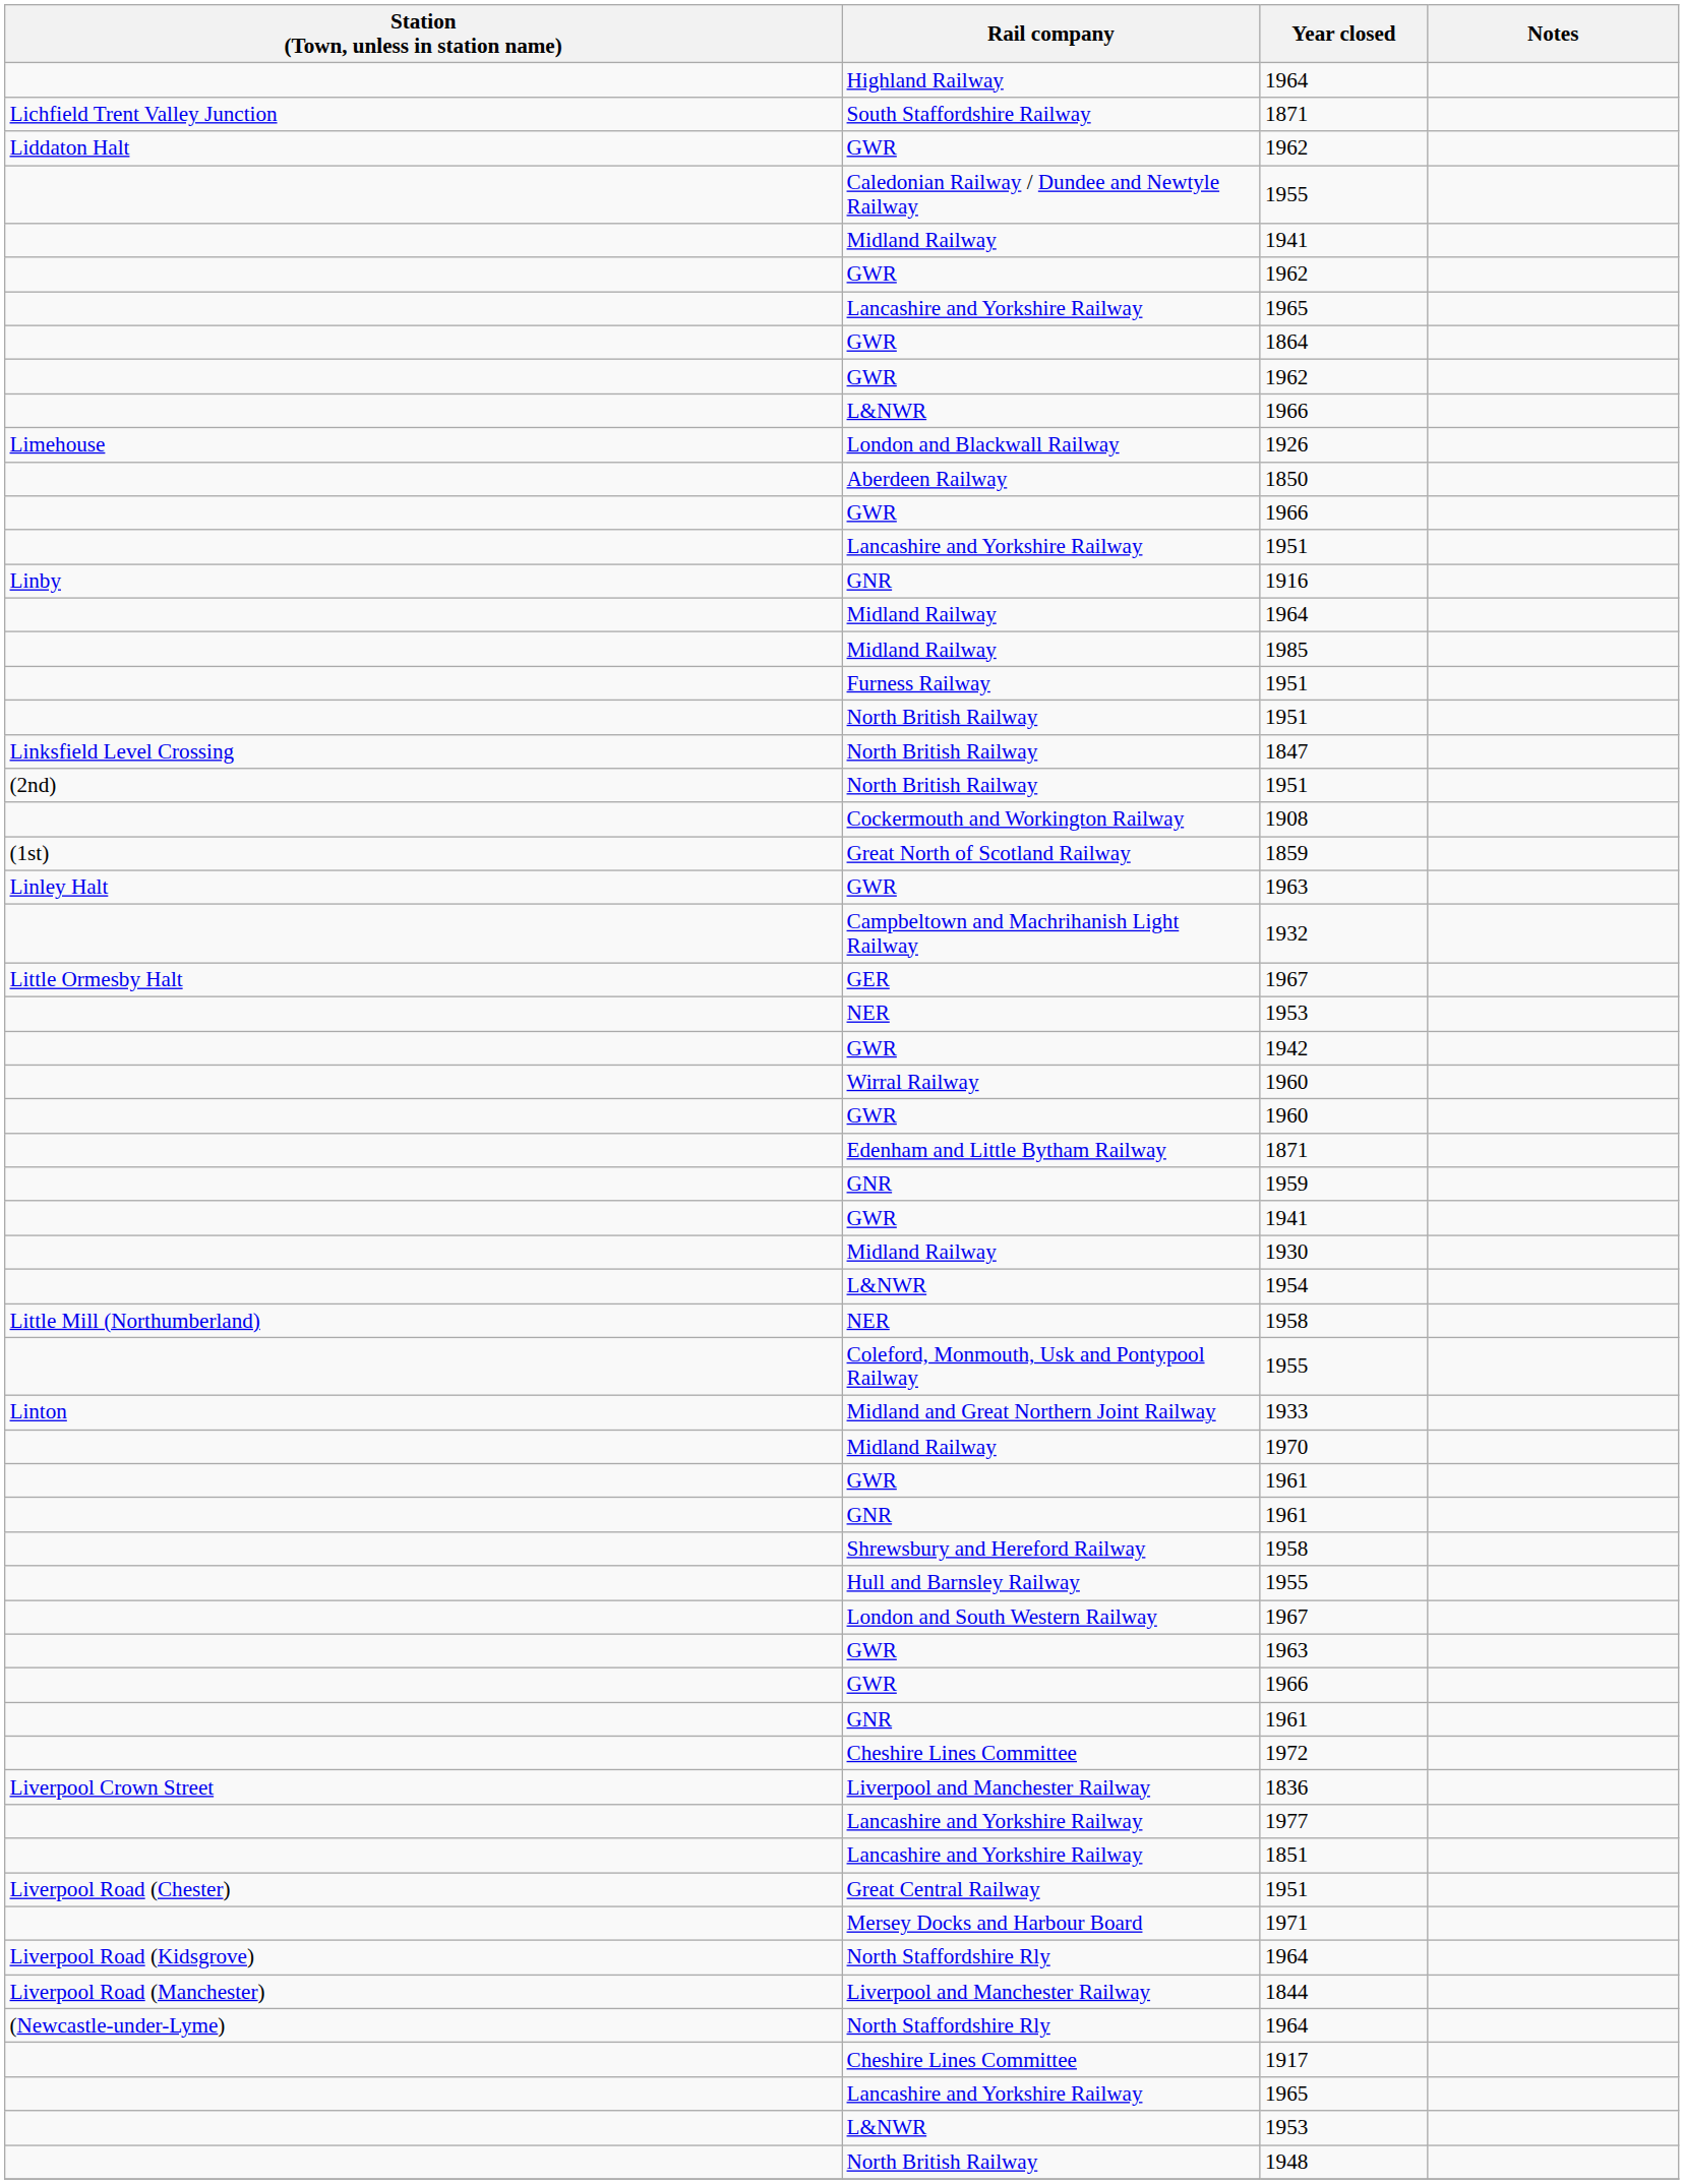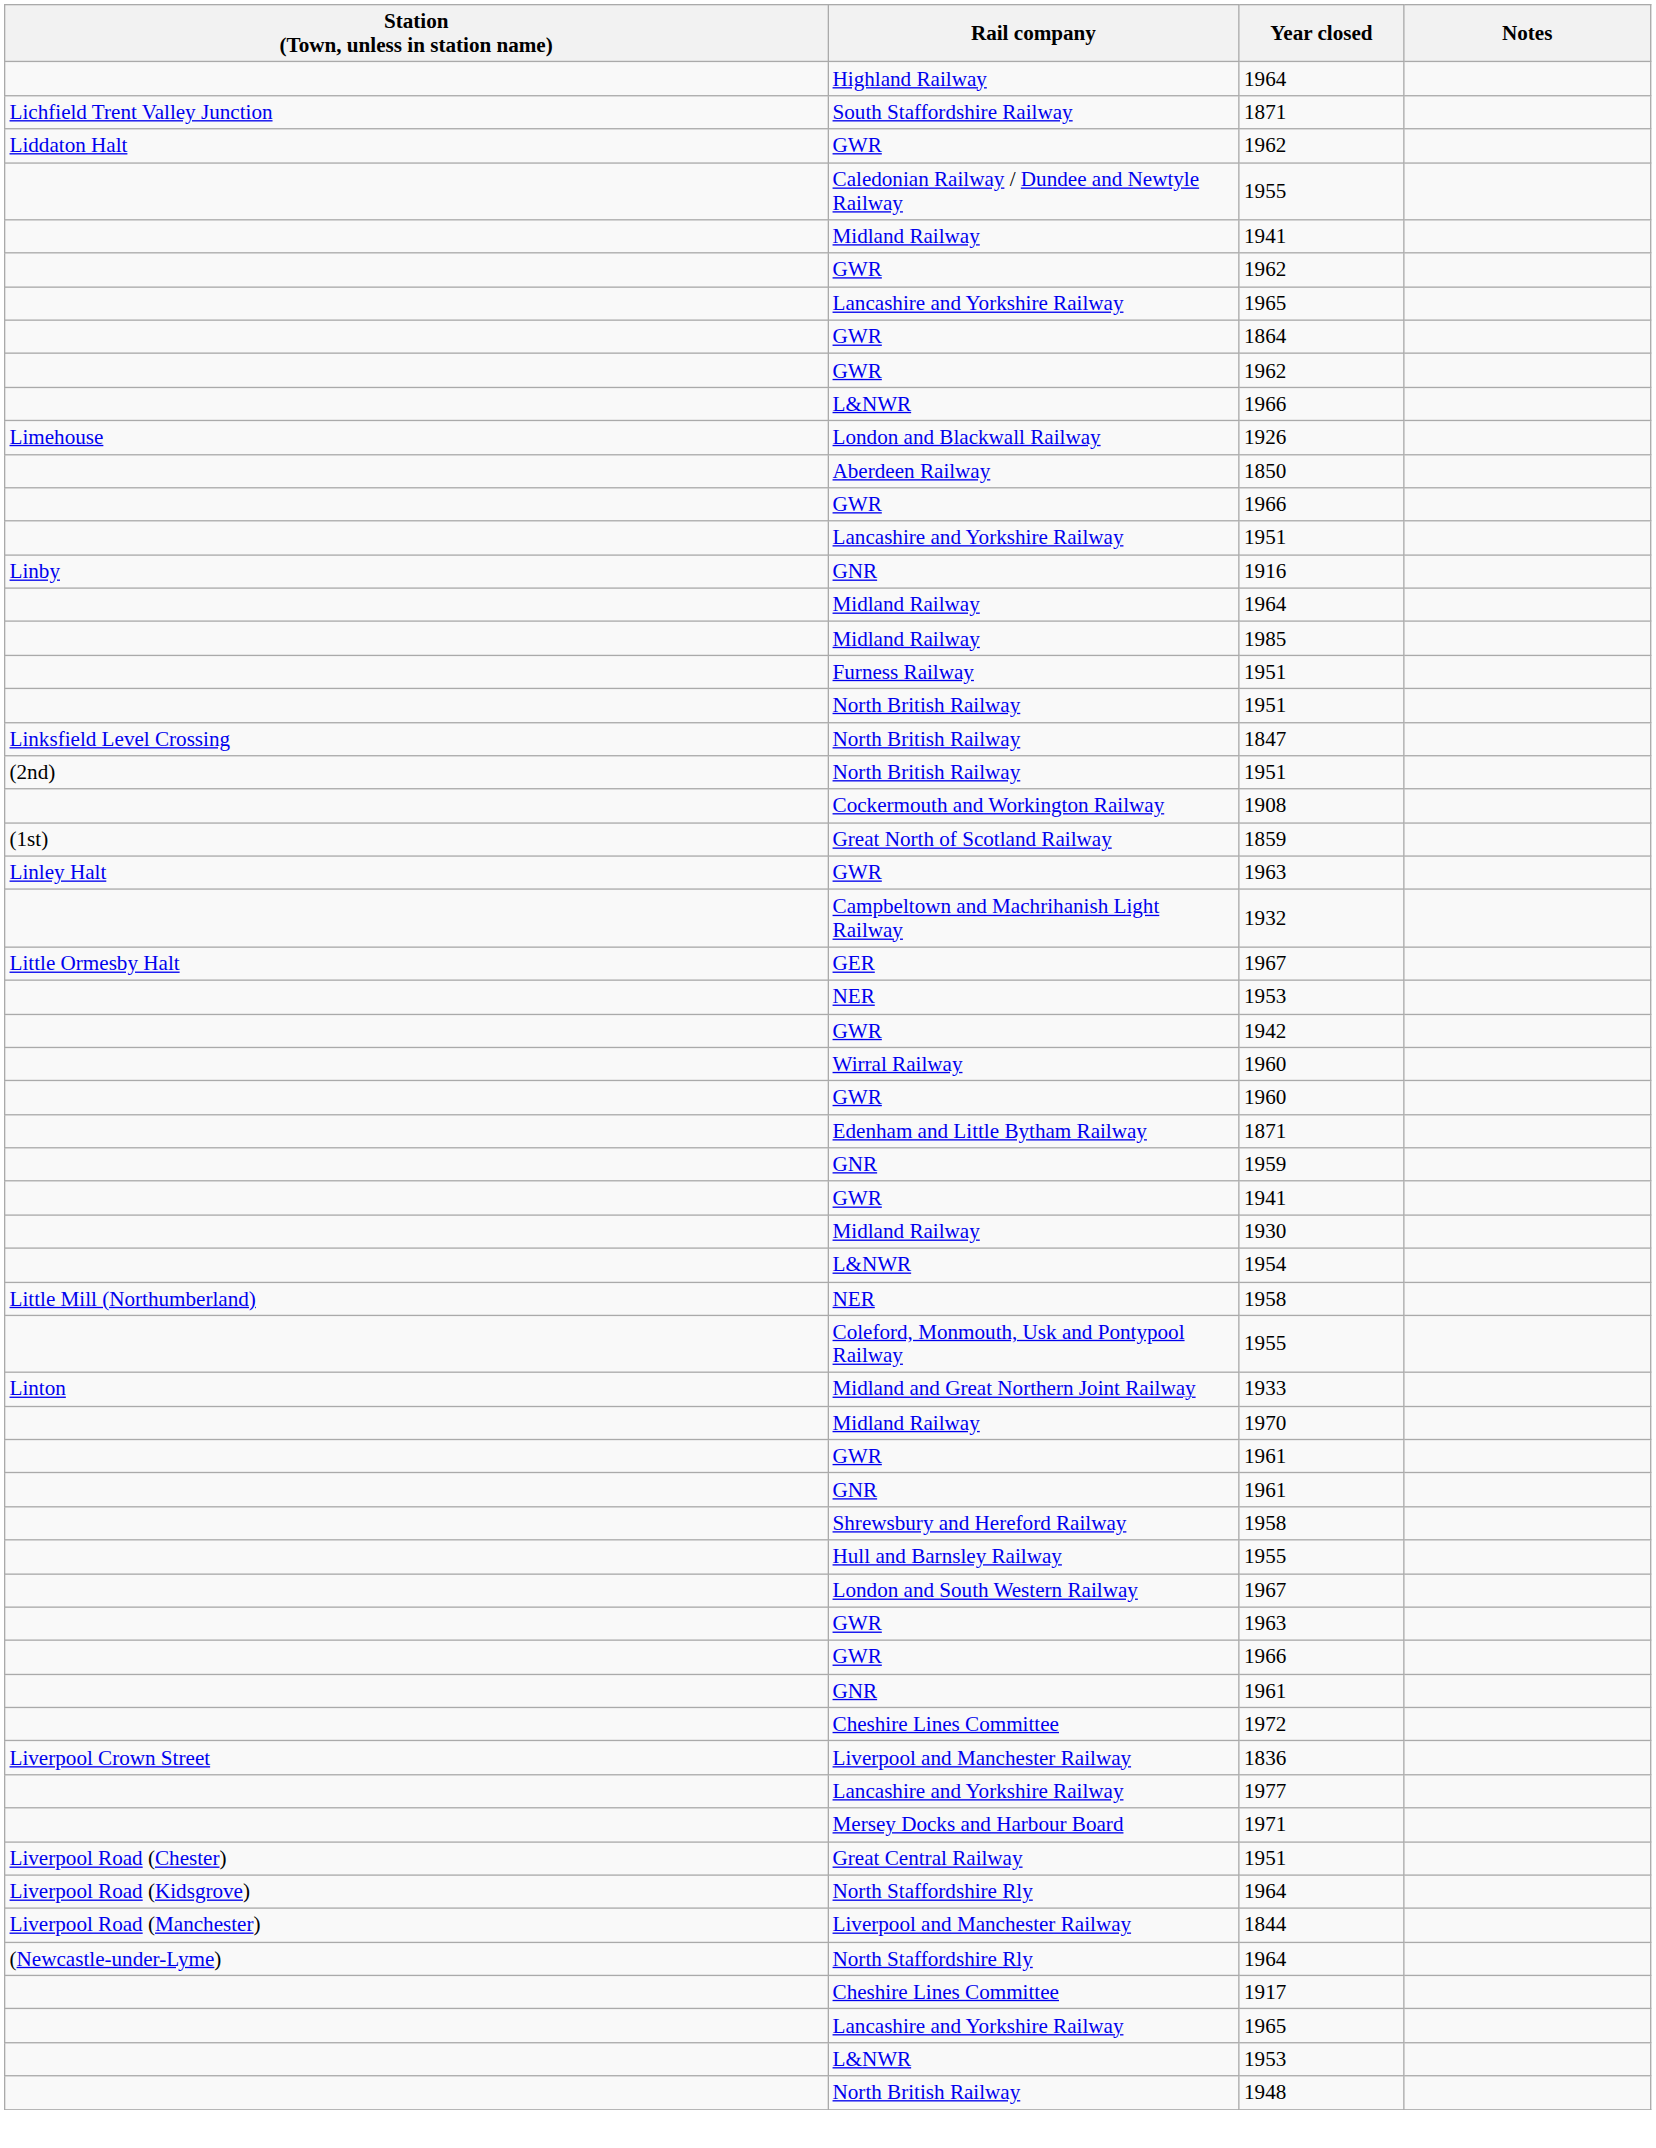- row: Lancashire and Yorkshire Railway | 1851
rows swapped: 1971 <-> Great Central Railway / 1951
